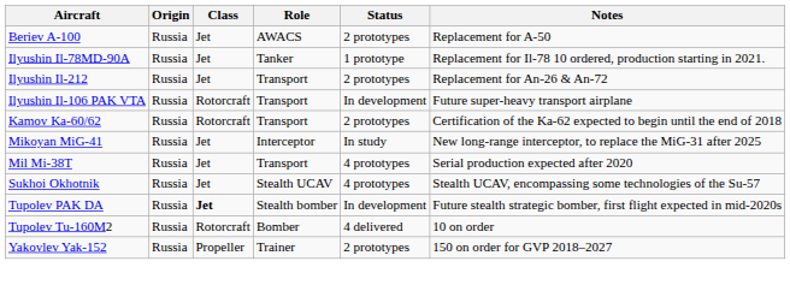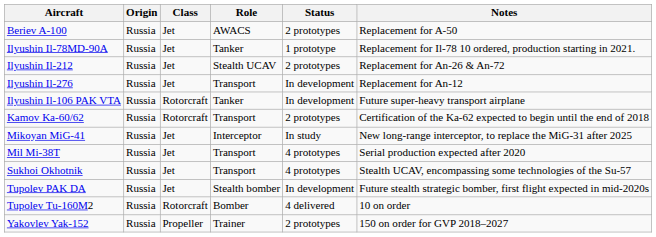Ilyushin Il-212 | Role: Transport -> Stealth UCAV
+ row: Ilyushin Il-276 | Russia | Jet | Transport | In development | Replacement for An-12
Ilyushin Il-106 PAK VTA | Role: Transport -> Tanker
Sukhoi Okhotnik | Role: Stealth UCAV -> Transport
Tupolev PAK DA | Class: bold -> normal
